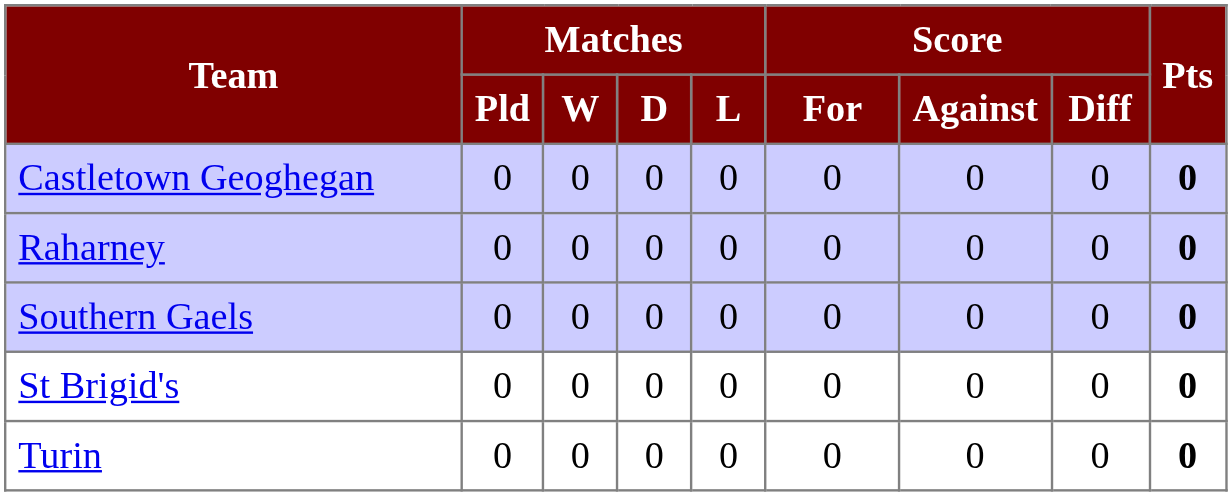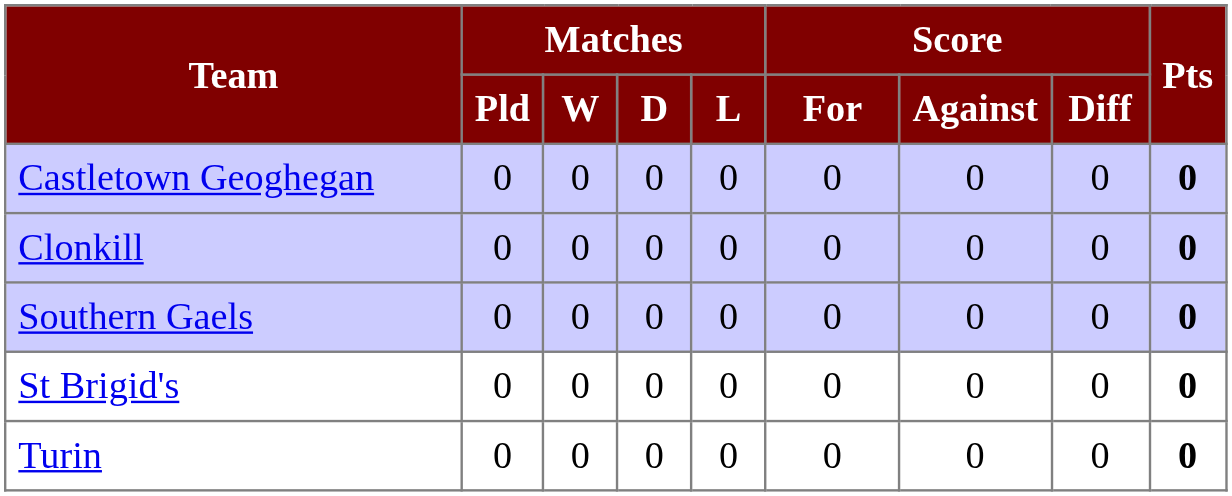+ row: Clonkill | 0 | 0 | 0 | 0 | 0 | 0 | 0 | 0
- row: Raharney | 0 | 0 | 0 | 0 | 0 | 0 | 0 | 0
